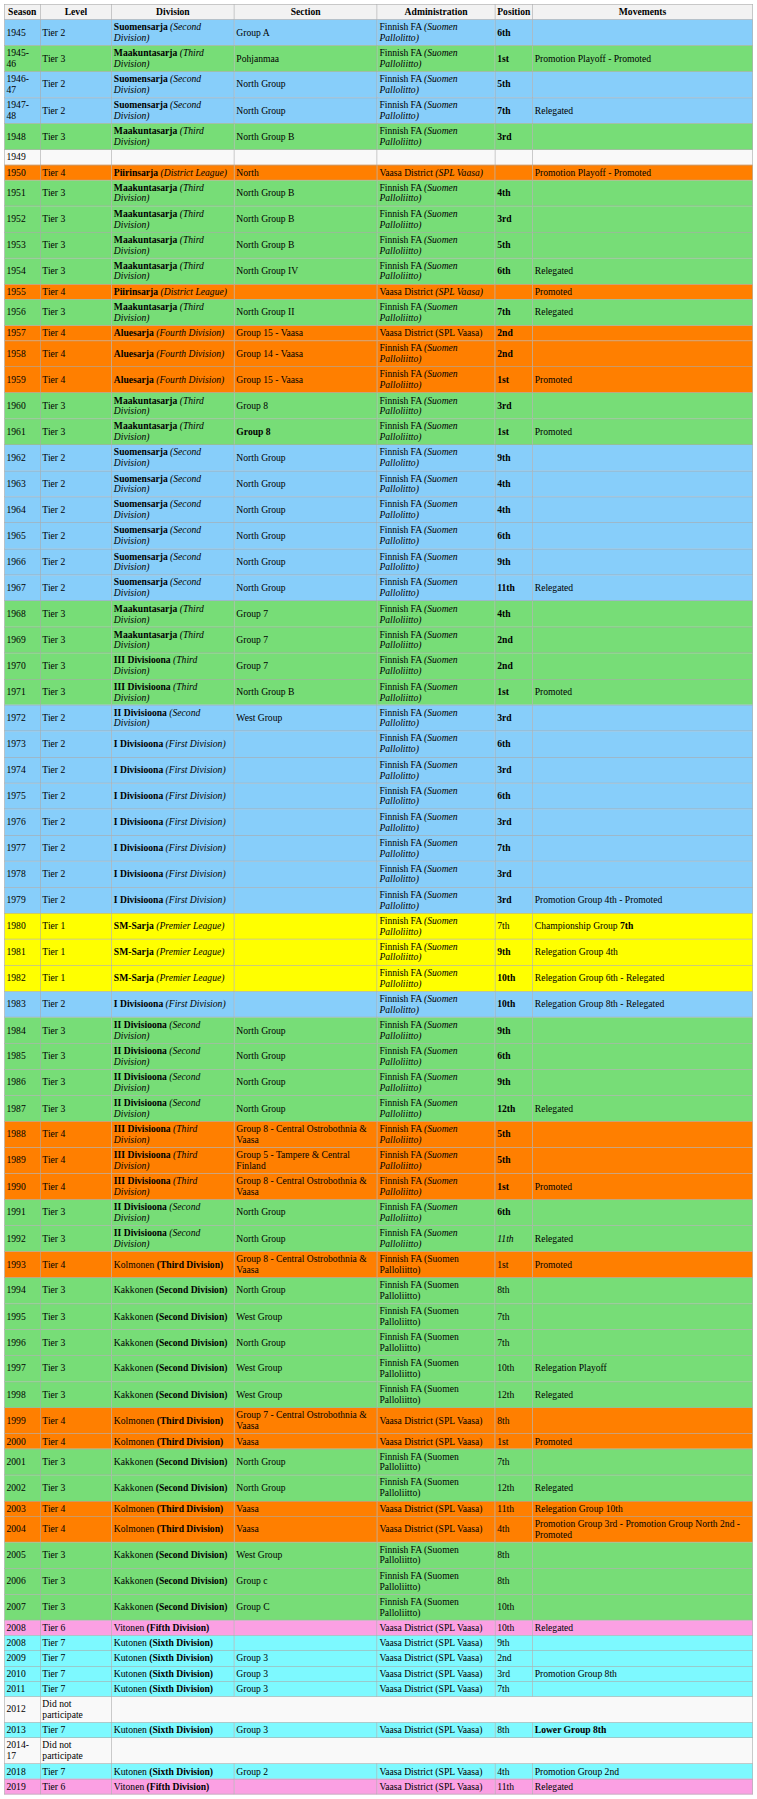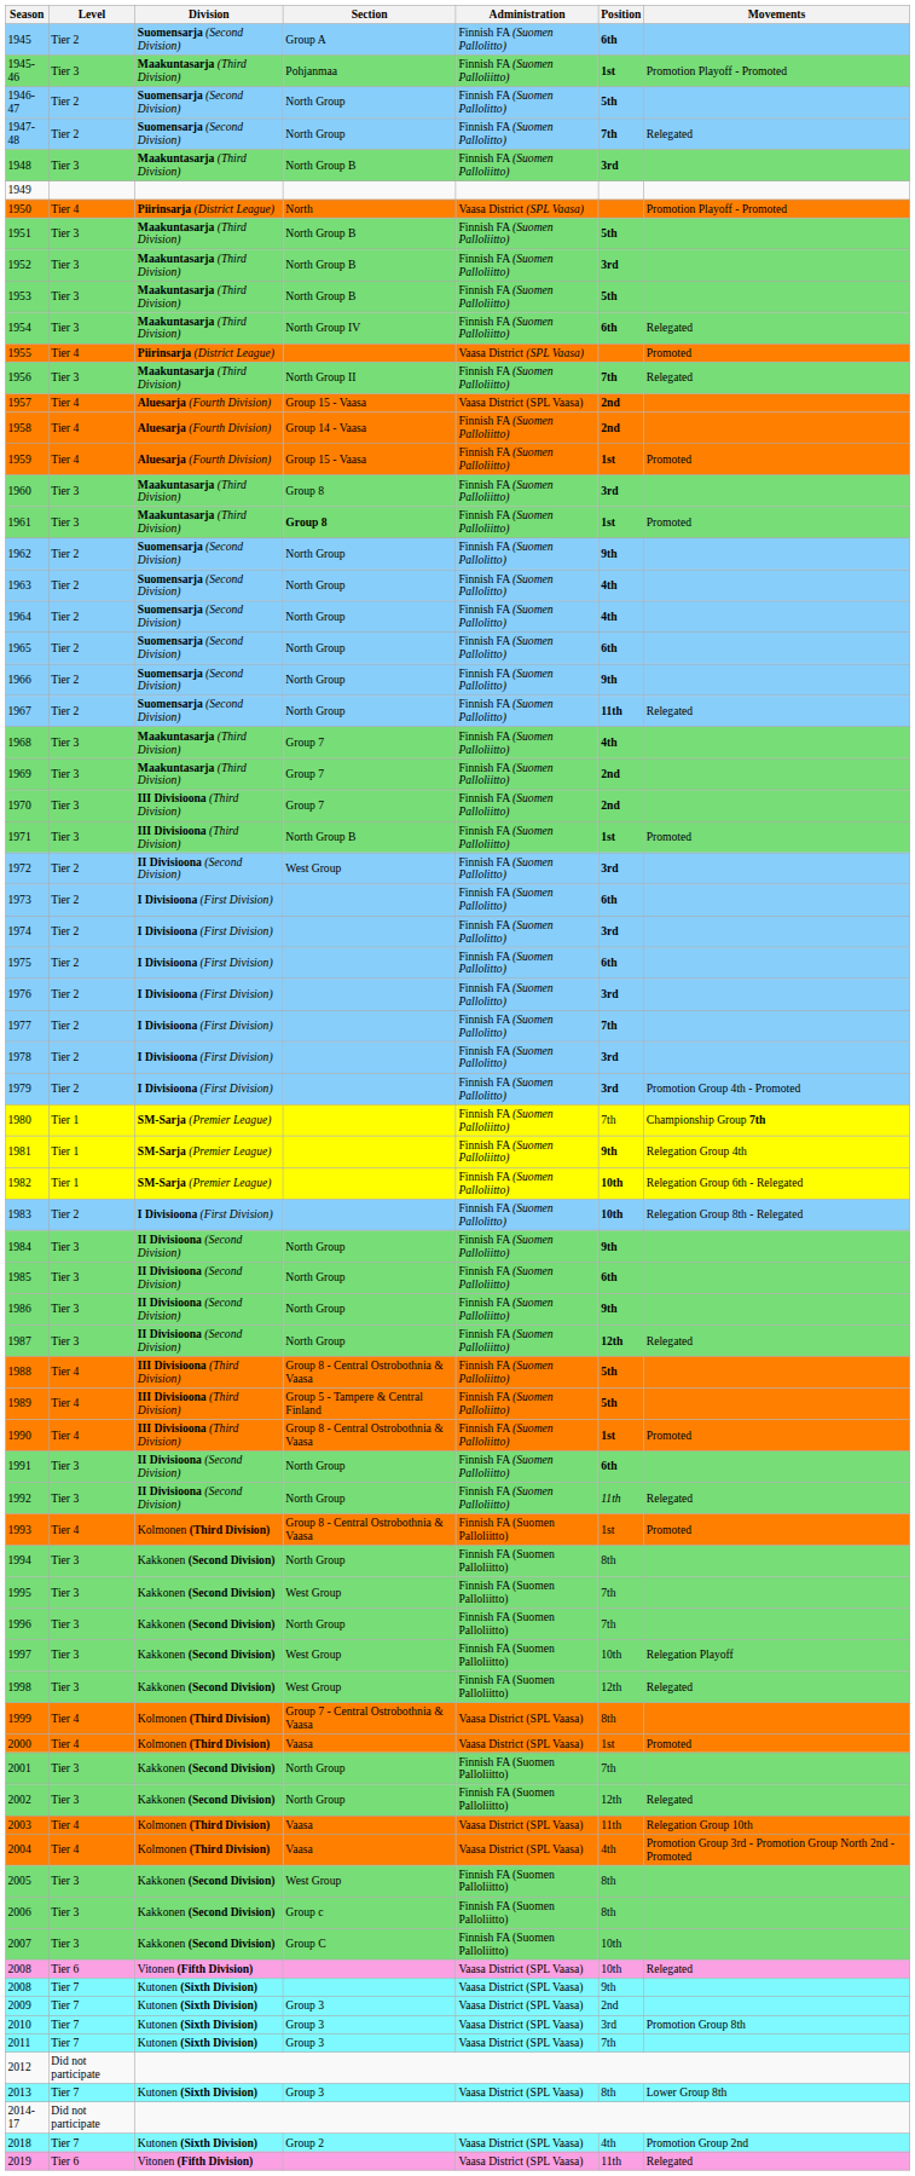1951 | Position: 4th -> 5th
2013 | Movements: bold -> normal
